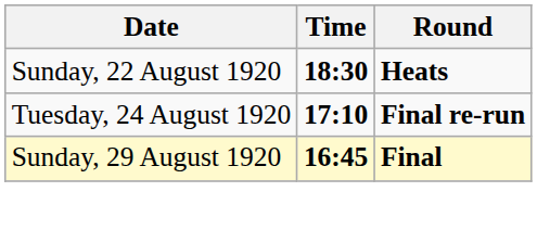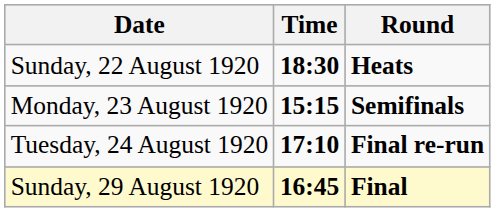+ row: Monday, 23 August 1920 | 15:15 | Semifinals
